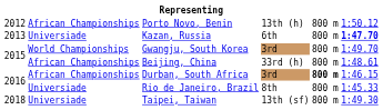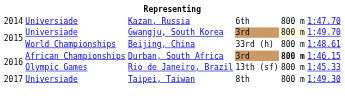- row: 2012 | African Championships | Porto Novo, Benin | 13th (h) | 800 m | 1:50.12
Kazan, Russia | column 1: 2013 -> 2014
Kazan, Russia | column 6: bold -> normal
Gwangju, South Korea | column 2: World Championships -> Universiade
Gwangju, South Korea | column 5: no background -> lightyellow background
Beijing, China | column 2: African Championships -> World Championships
Rio de Janeiro, Brazil | column 2: Universiade -> Olympic Games
Rio de Janeiro, Brazil | column 4: 8th -> 13th (sf)
Taipei, Taiwan | column 1: 2018 -> 2017
Taipei, Taiwan | column 4: 13th (sf) -> 8th
